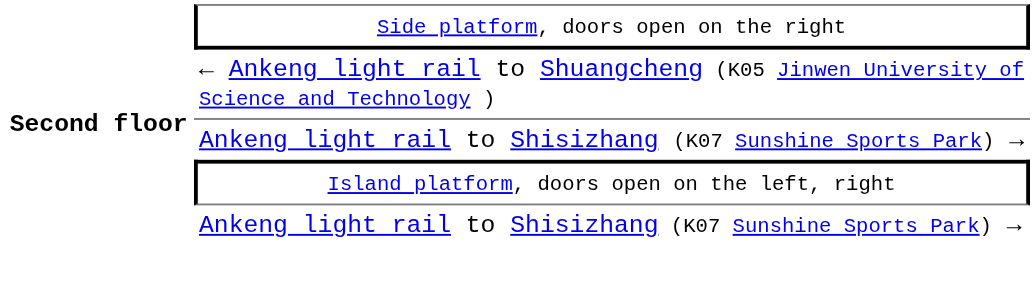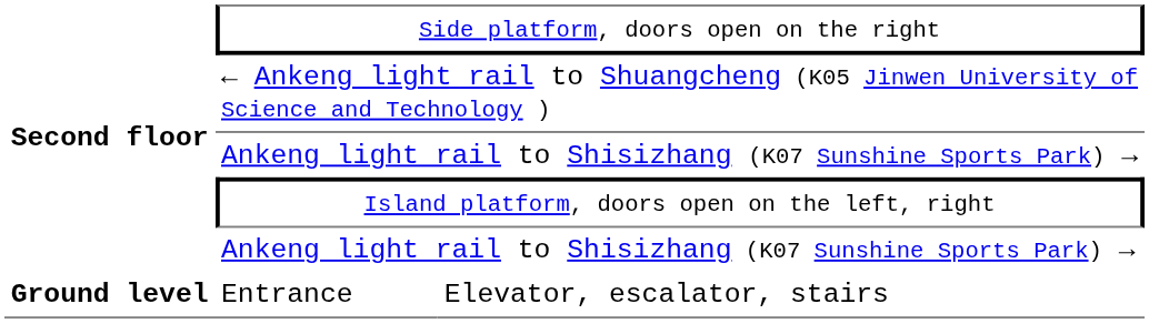+ row: Ground level | Entrance | Elevator, escalator, stairs
